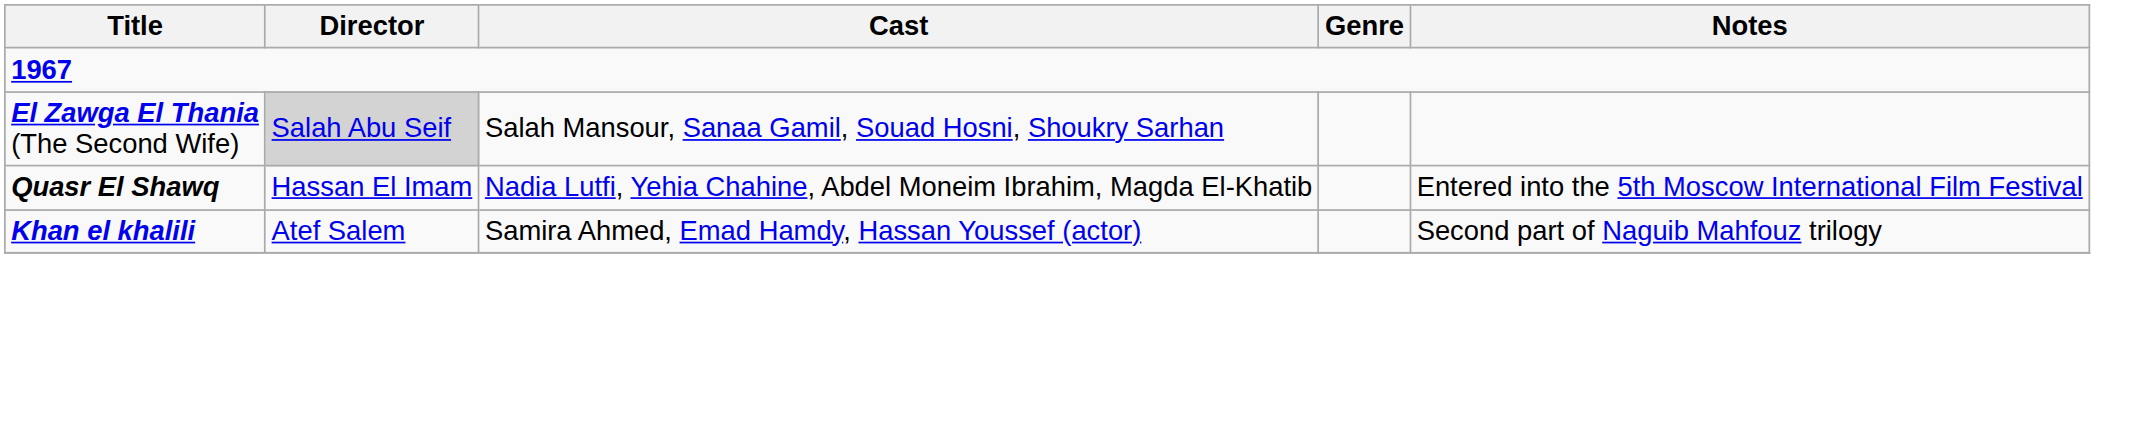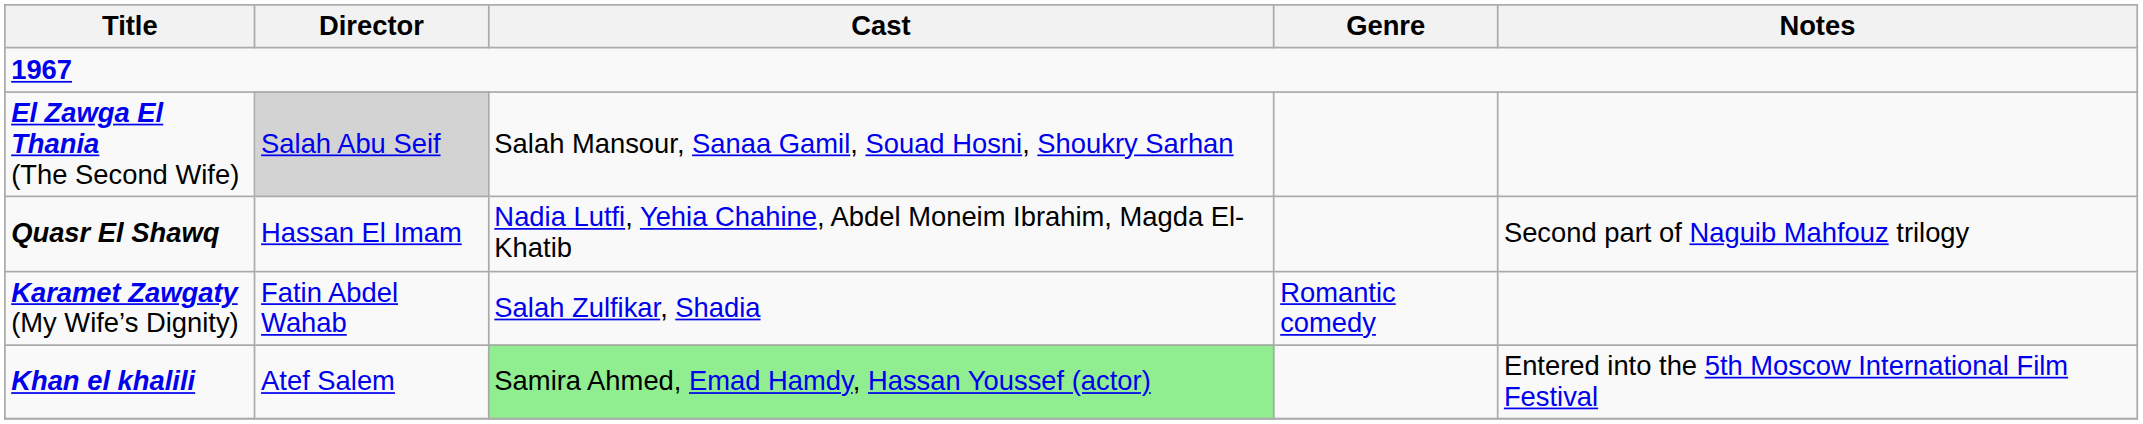Quasr El Shawq | Notes: Entered into the 5th Moscow International Film Festival -> Second part of Naguib Mahfouz trilogy
+ row: Karamet Zawgaty (My Wife’s Dignity) | Fatin Abdel Wahab | Salah Zulfikar, Shadia | Romantic comedy
Khan el khalili | Cast: no background -> lightgreen background
Khan el khalili | Notes: Second part of Naguib Mahfouz trilogy -> Entered into the 5th Moscow International Film Festival
